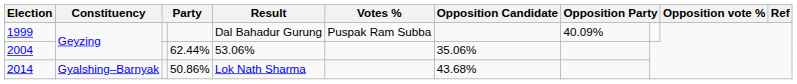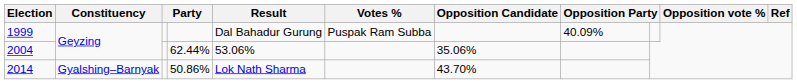2014 | Opposition Candidate: 43.68% -> 43.70%
